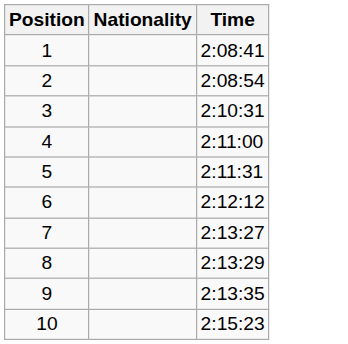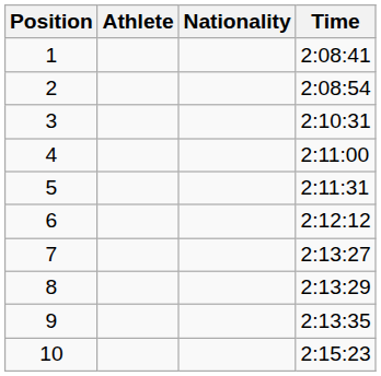+ column: Athlete
